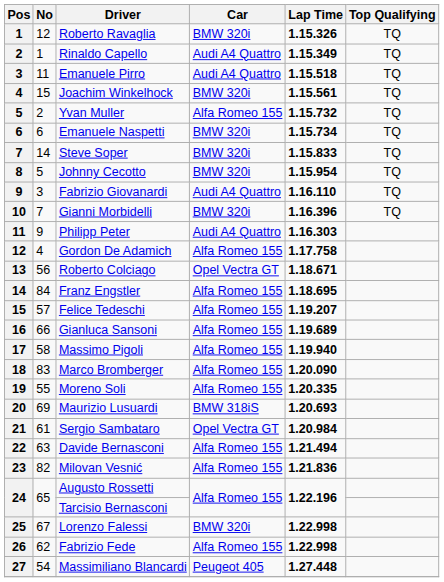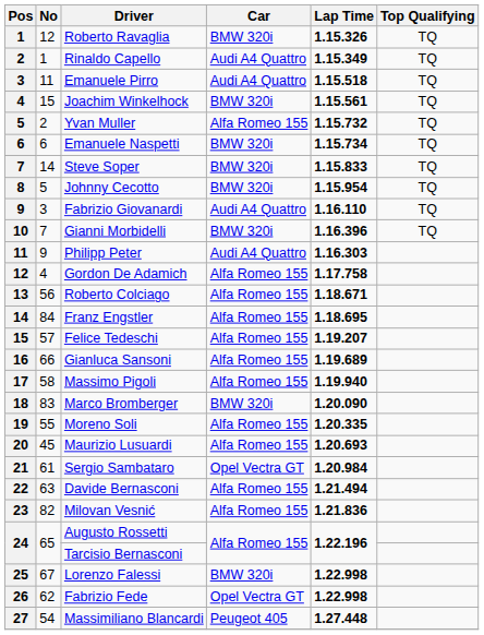Roberto Colciago | Car: Opel Vectra GT -> Alfa Romeo 155
Marco Bromberger | Car: Alfa Romeo 155 -> BMW 320i
Maurizio Lusuardi | No: 69 -> 45
Maurizio Lusuardi | Car: BMW 318iS -> Alfa Romeo 155
Fabrizio Fede | Car: Alfa Romeo 155 -> Opel Vectra GT
